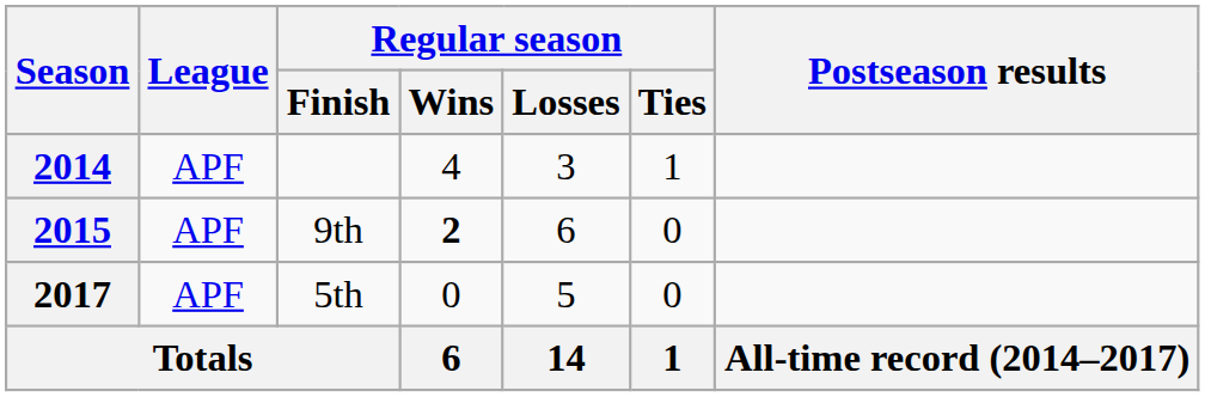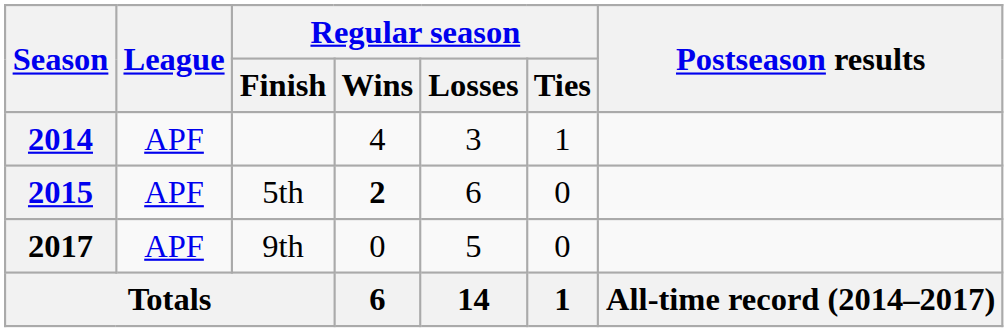2015 | Regular season / Finish: 9th -> 5th
2017 | Regular season / Finish: 5th -> 9th
